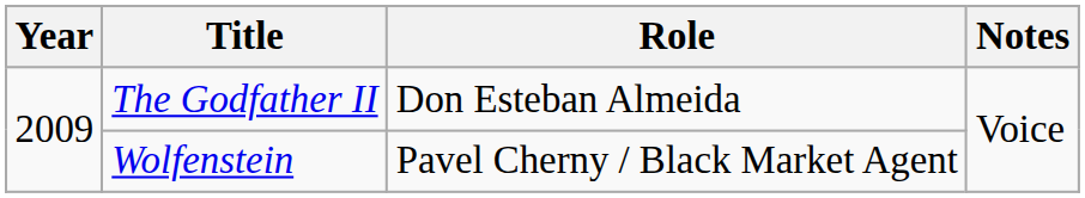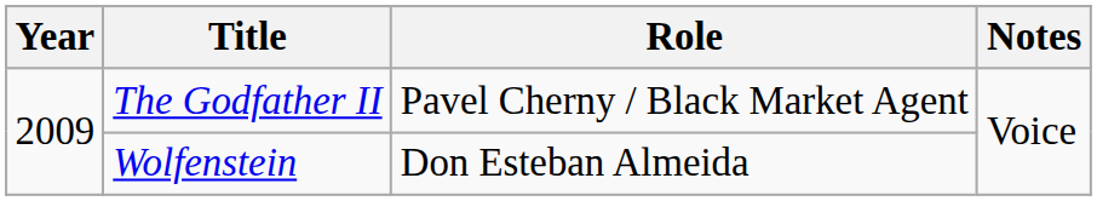The Godfather II | Role: Don Esteban Almeida -> Pavel Cherny / Black Market Agent
Wolfenstein | Role: Pavel Cherny / Black Market Agent -> Don Esteban Almeida
